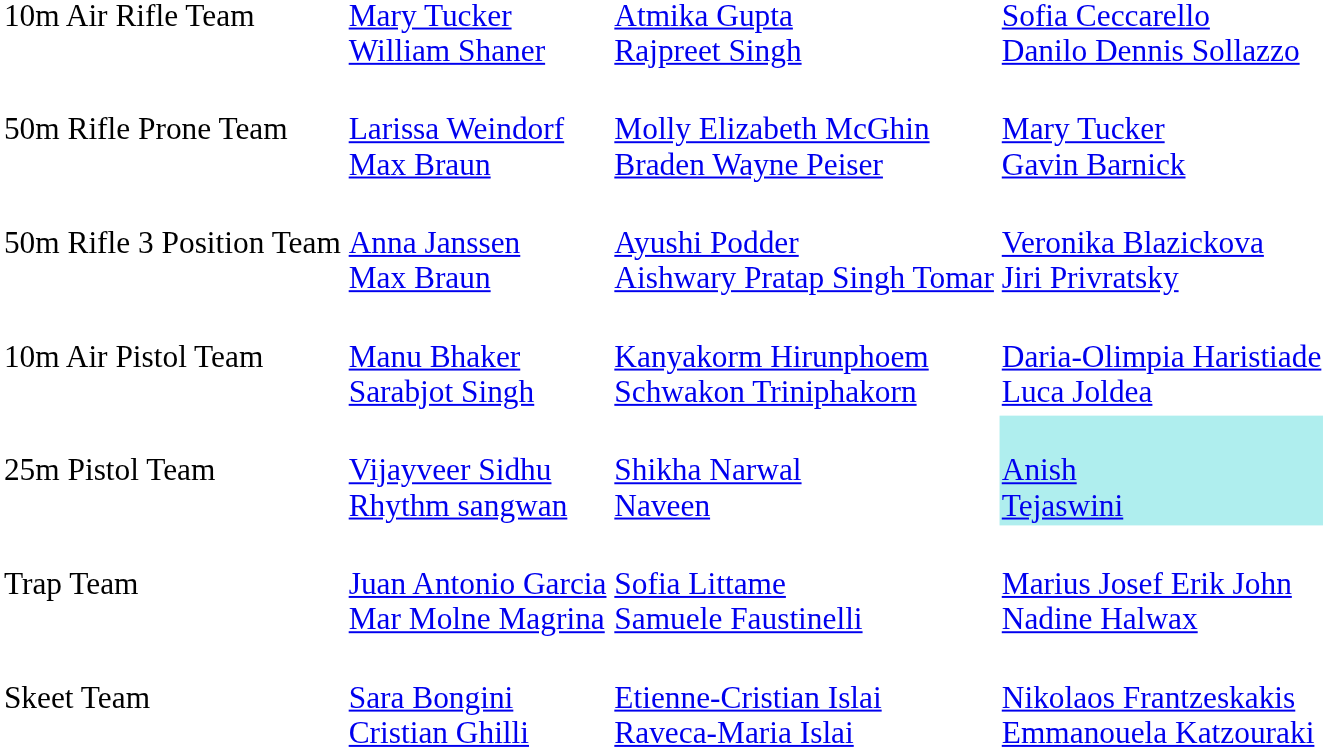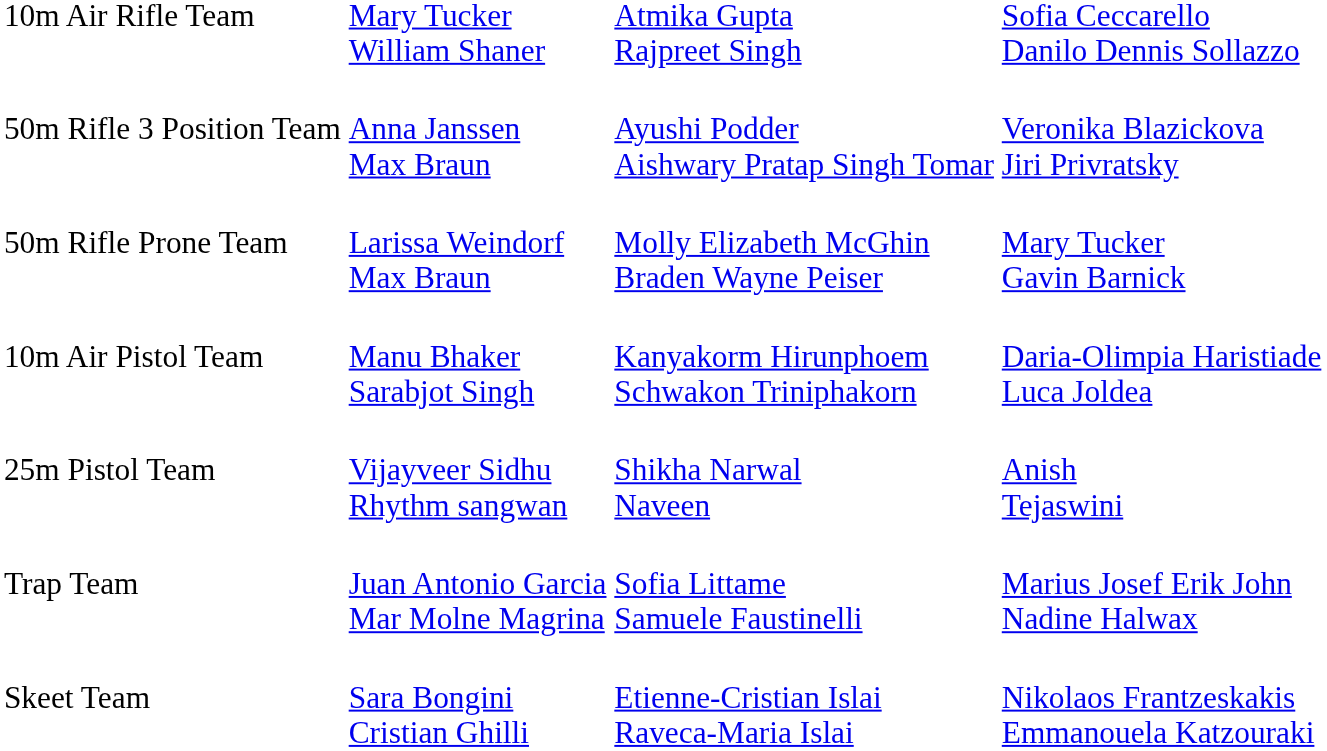rows swapped: 50m Rifle Prone Team <-> 50m Rifle 3 Position Team
25m Pistol Team | column 4: paleturquoise background -> no background
